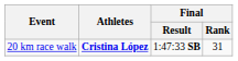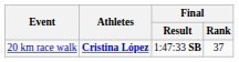20 km race walk | Final / Rank: 31 -> 37
